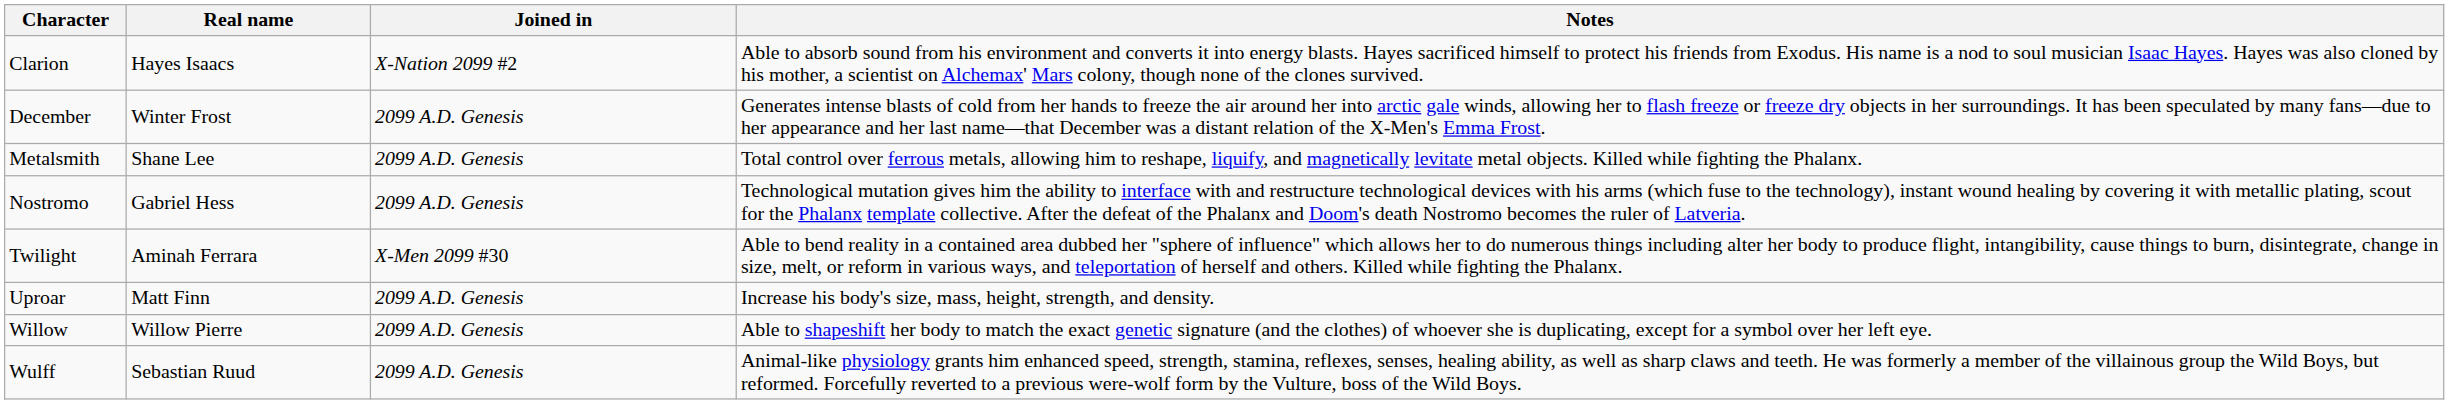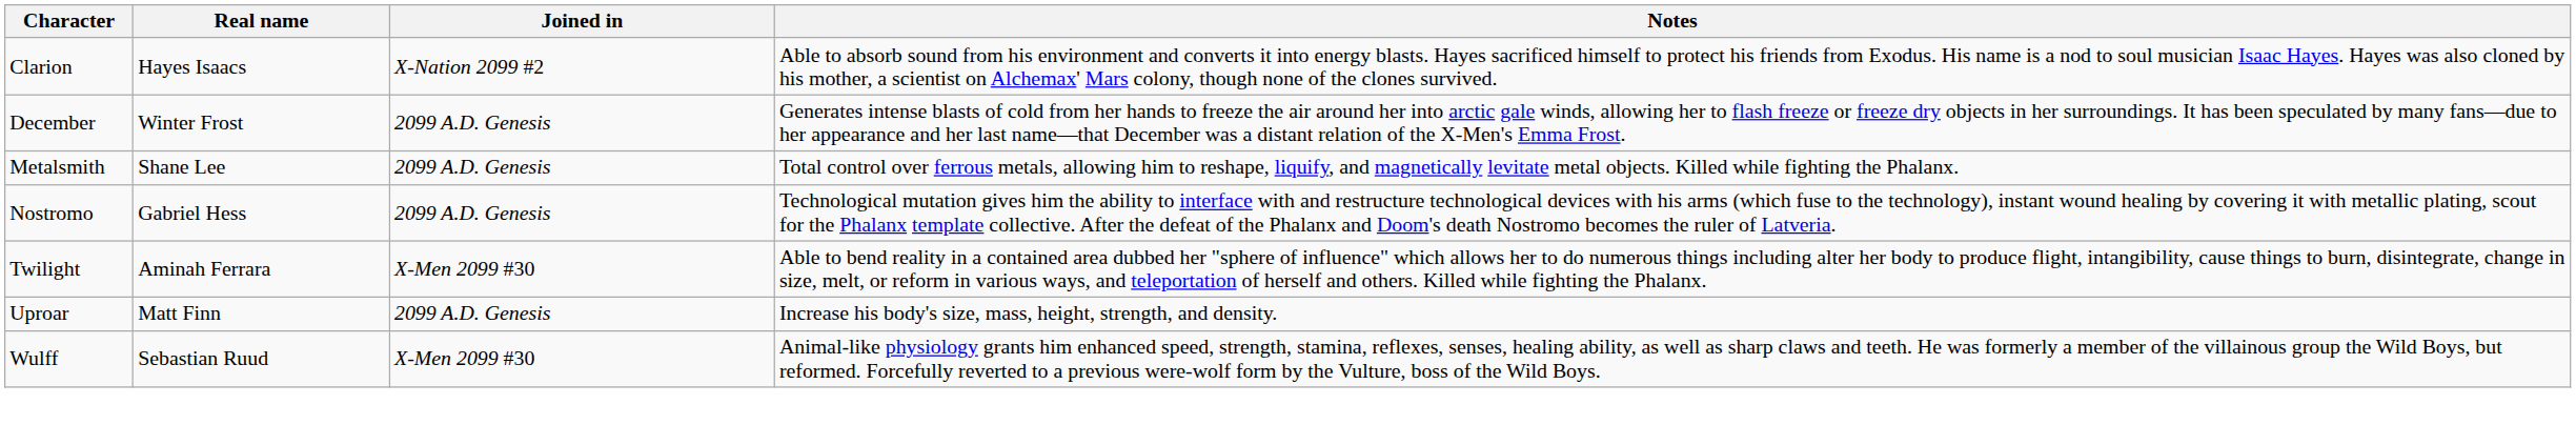- row: Willow | Willow Pierre | 2099 A.D. Genesis | Able to shapeshift her body to match the exact genetic signature (and the clothes) of whoever she is duplicating, except for a symbol over her left eye.
Wulff | Joined in: 2099 A.D. Genesis -> X-Men 2099 #30
